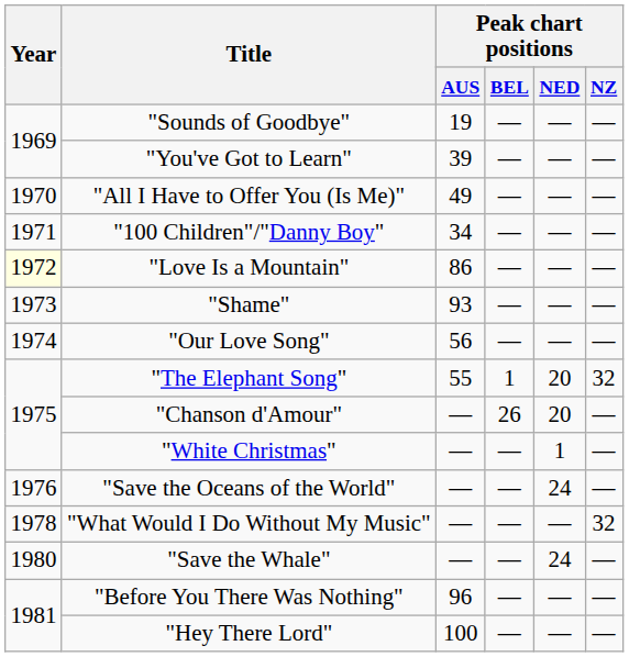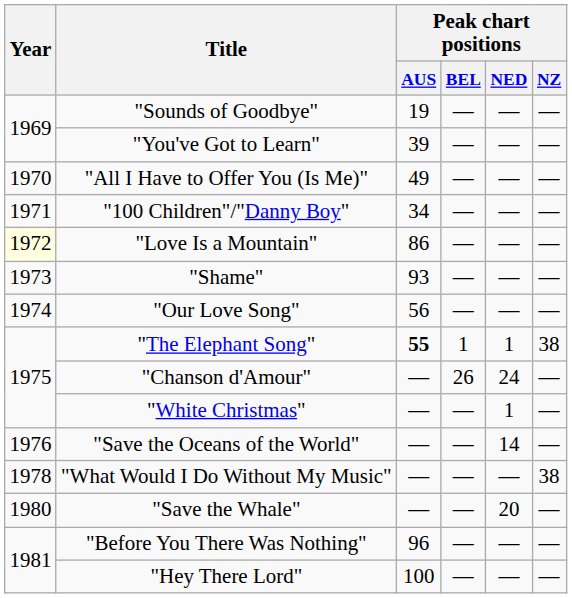"The Elephant Song" | Peak chart positions / AUS: normal -> bold
"The Elephant Song" | Peak chart positions / NED: 20 -> 1
"The Elephant Song" | Peak chart positions / NZ: 32 -> 38
"Chanson d'Amour" | Peak chart positions / NED: 20 -> 24
"Save the Oceans of the World" | Peak chart positions / NED: 24 -> 14
"What Would I Do Without My Music" | Peak chart positions / NZ: 32 -> 38
"Save the Whale" | Peak chart positions / NED: 24 -> 20
